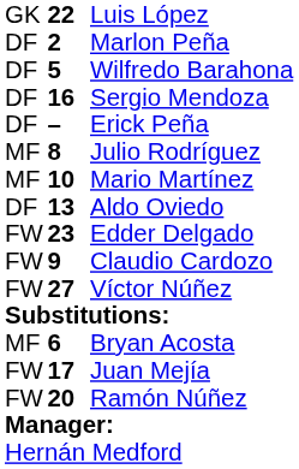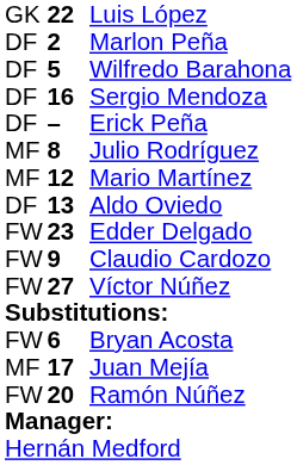Mario Martínez | column 2: 10 -> 12
Bryan Acosta | column 1: MF -> FW
Juan Mejía | column 1: FW -> MF
